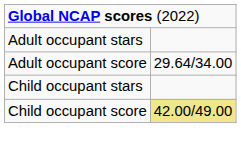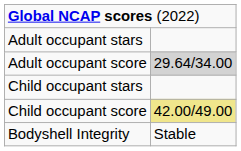Adult occupant score | column 2: no background -> lightgrey background
+ row: Bodyshell Integrity | Stable
